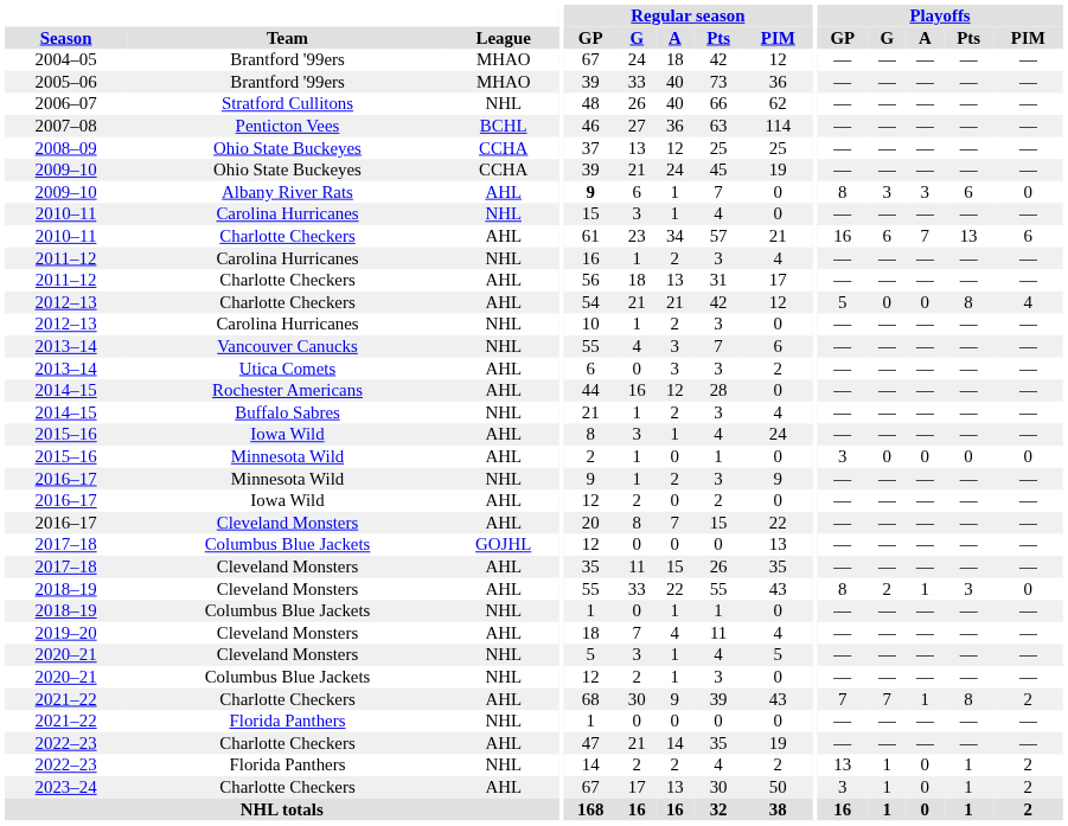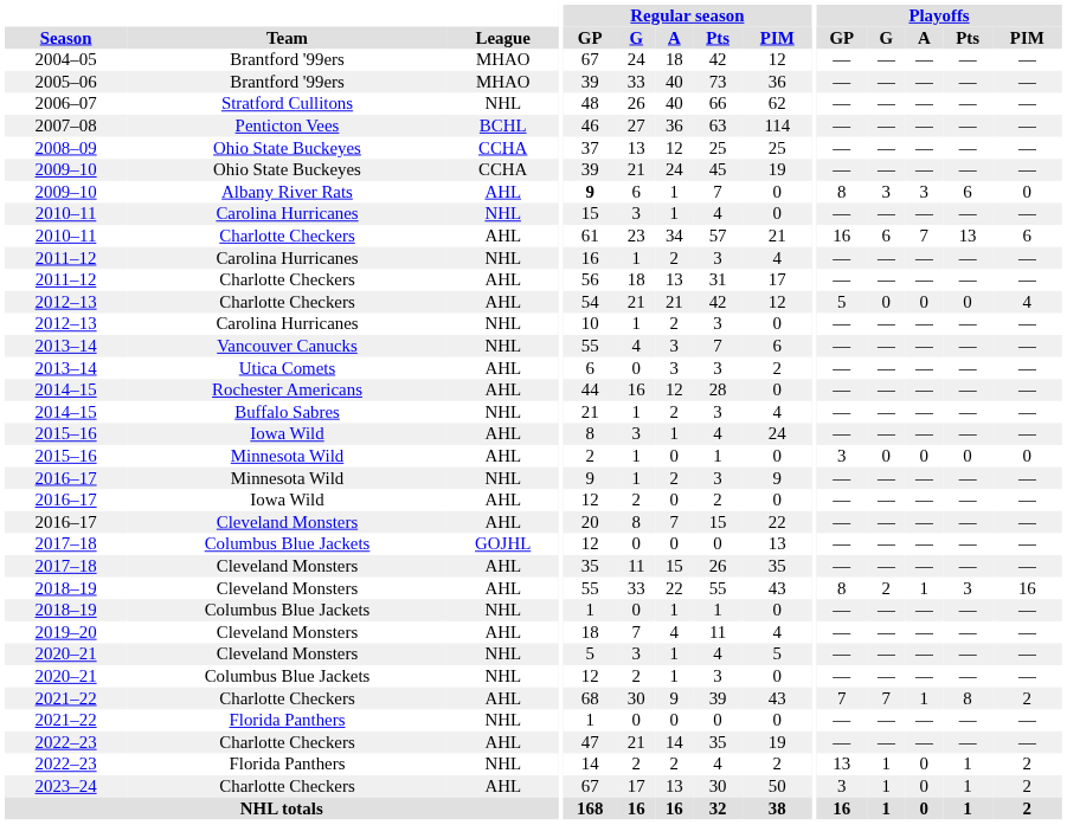2012–13 / Charlotte Checkers | Playoffs / Pts: 8 -> 0
2018–19 / Cleveland Monsters | Playoffs / PIM: 0 -> 16
